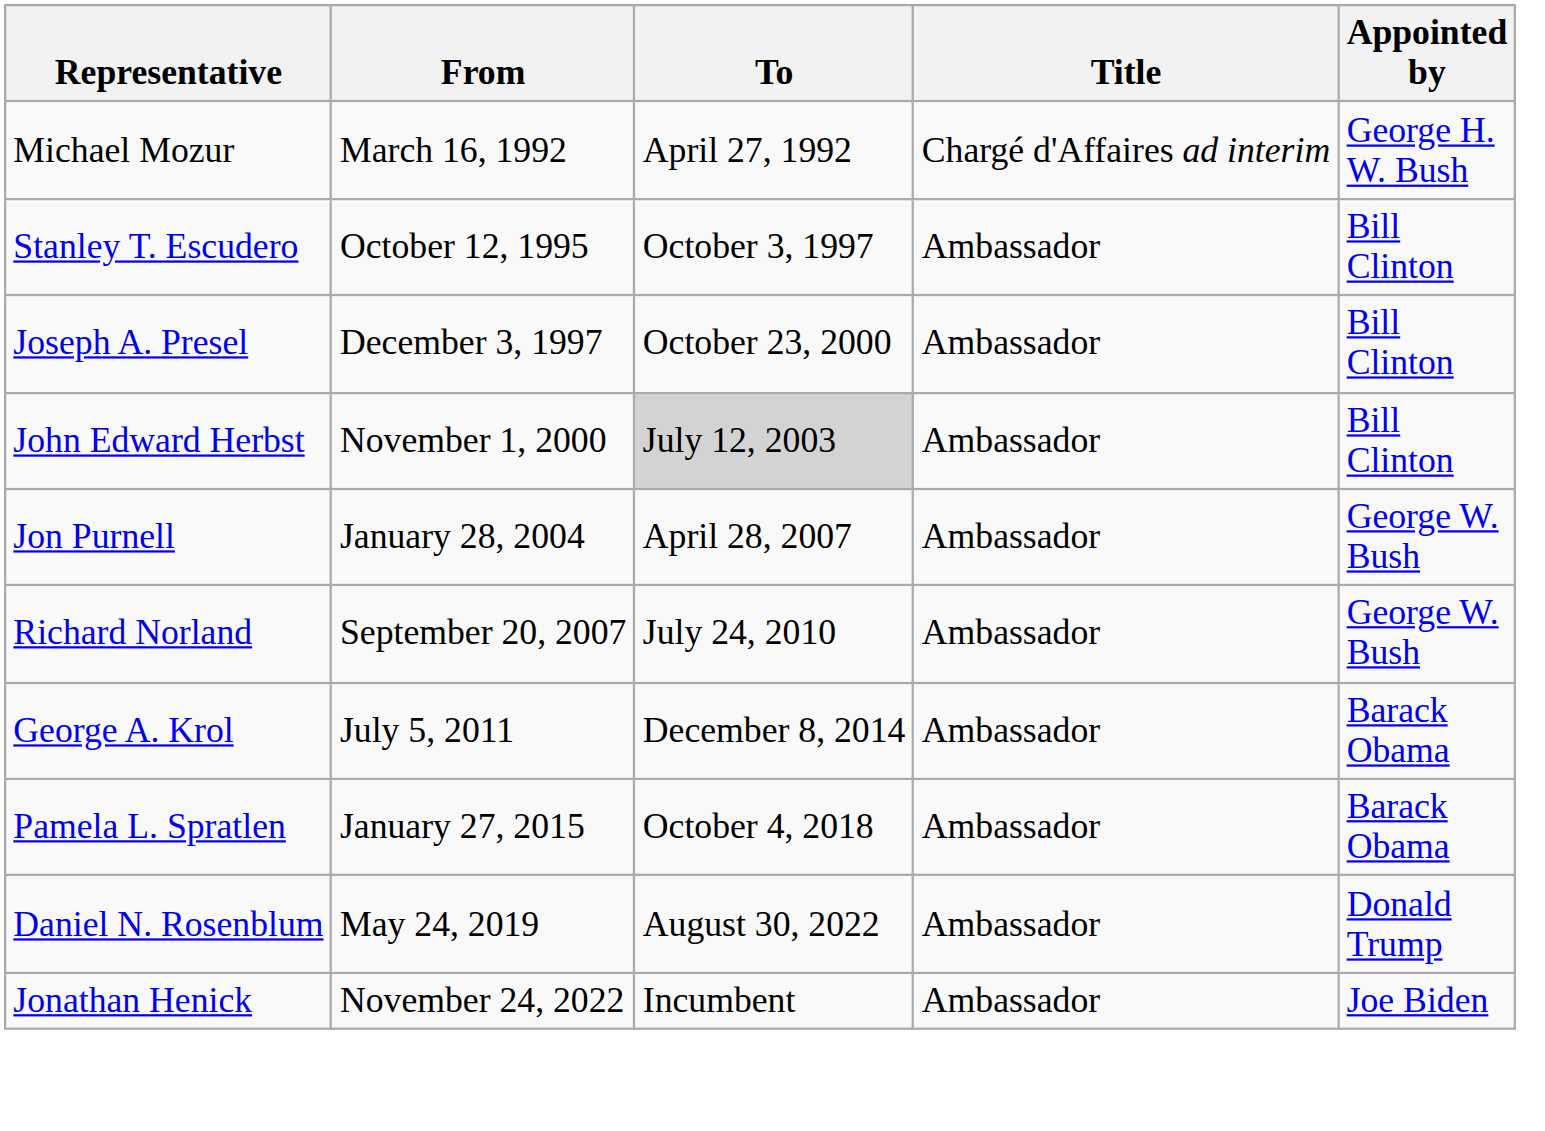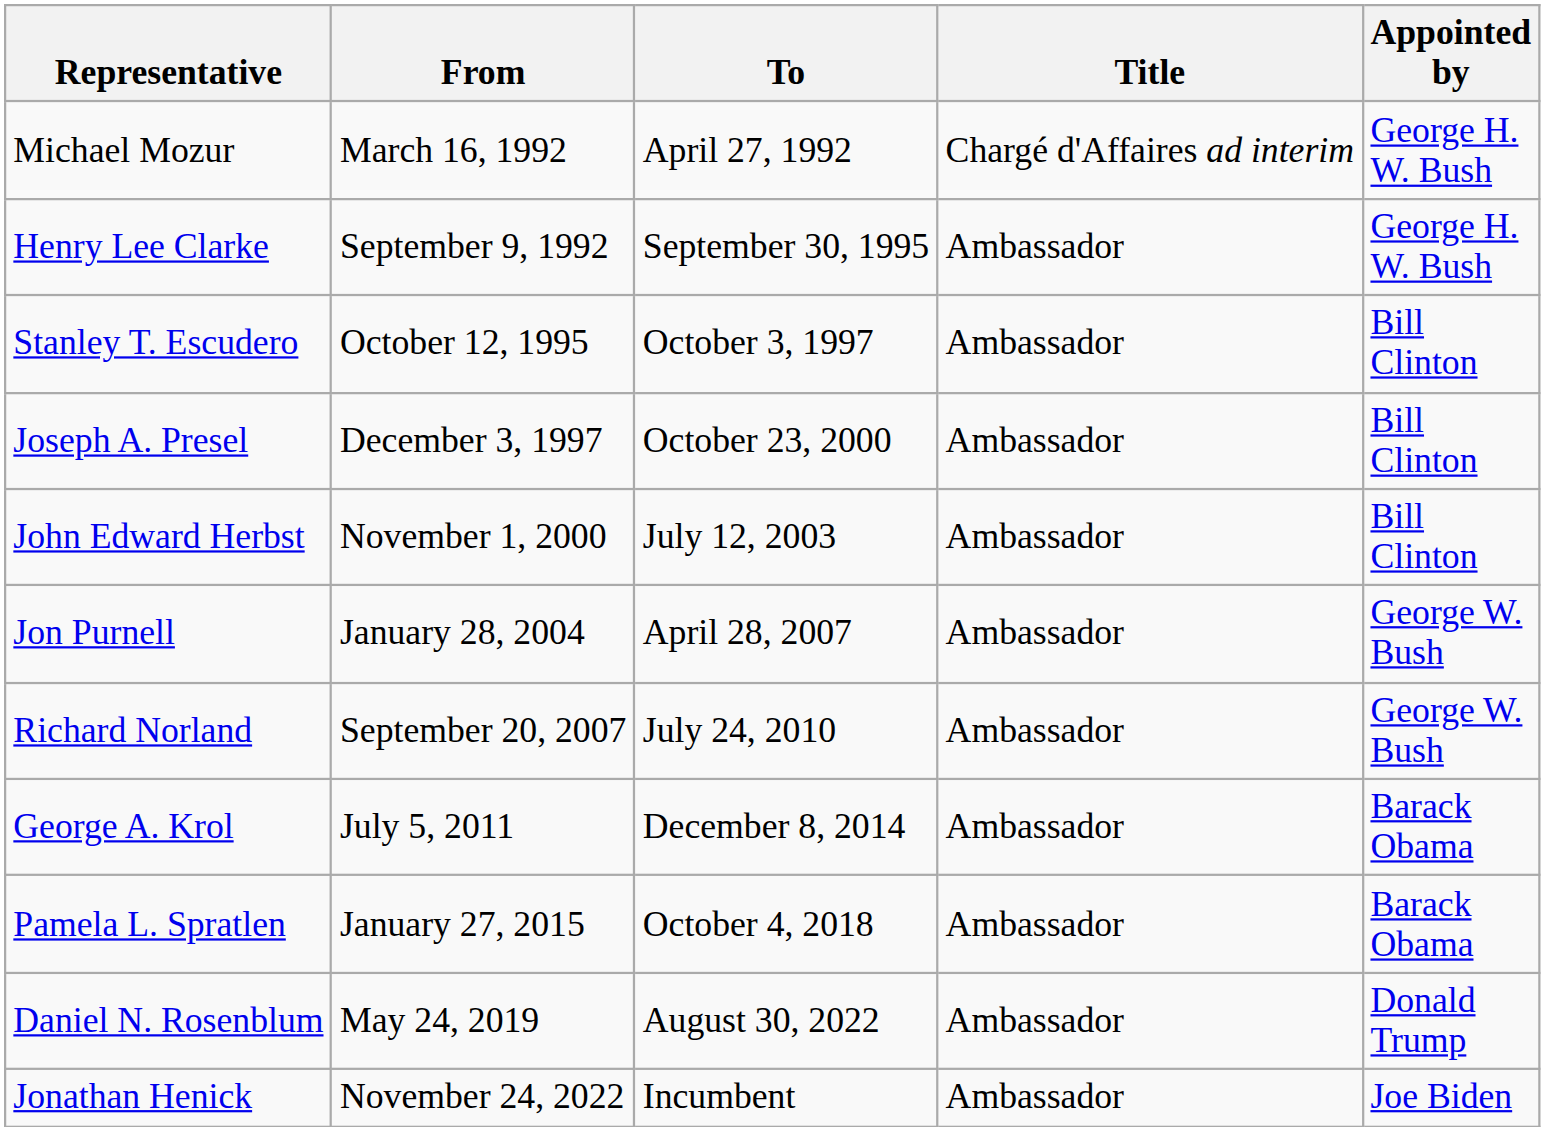+ row: Henry Lee Clarke | September 9, 1992 | September 30, 1995 | Ambassador | George H. W. Bush
John Edward Herbst | To: lightgrey background -> no background
